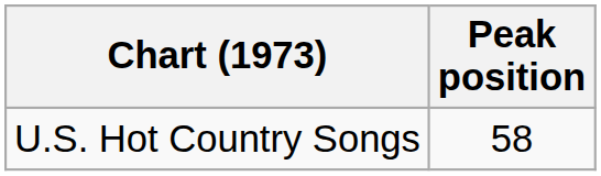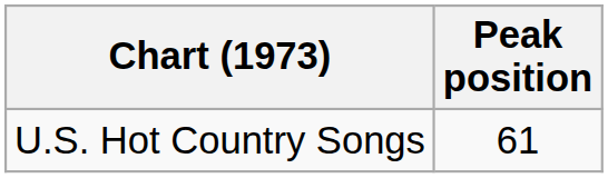U.S. Hot Country Songs | Peak position: 58 -> 61
